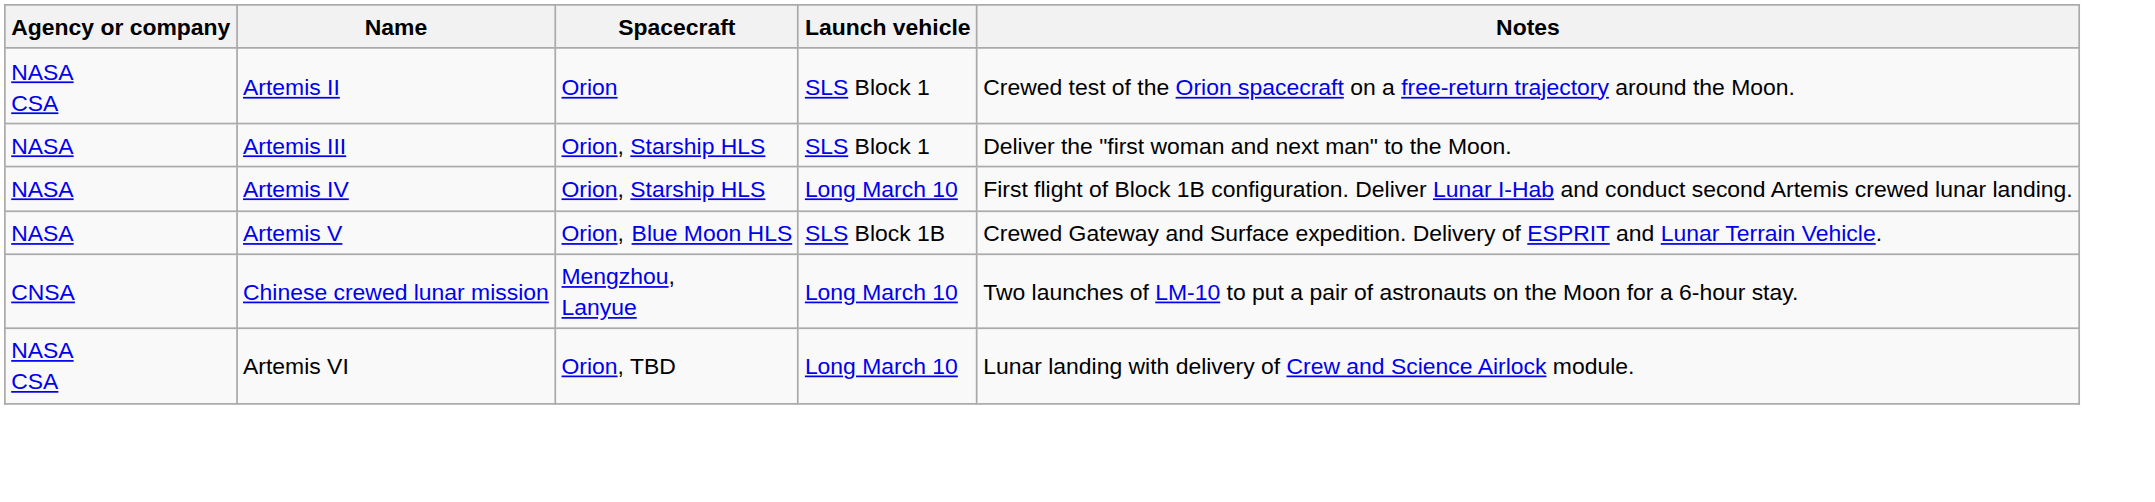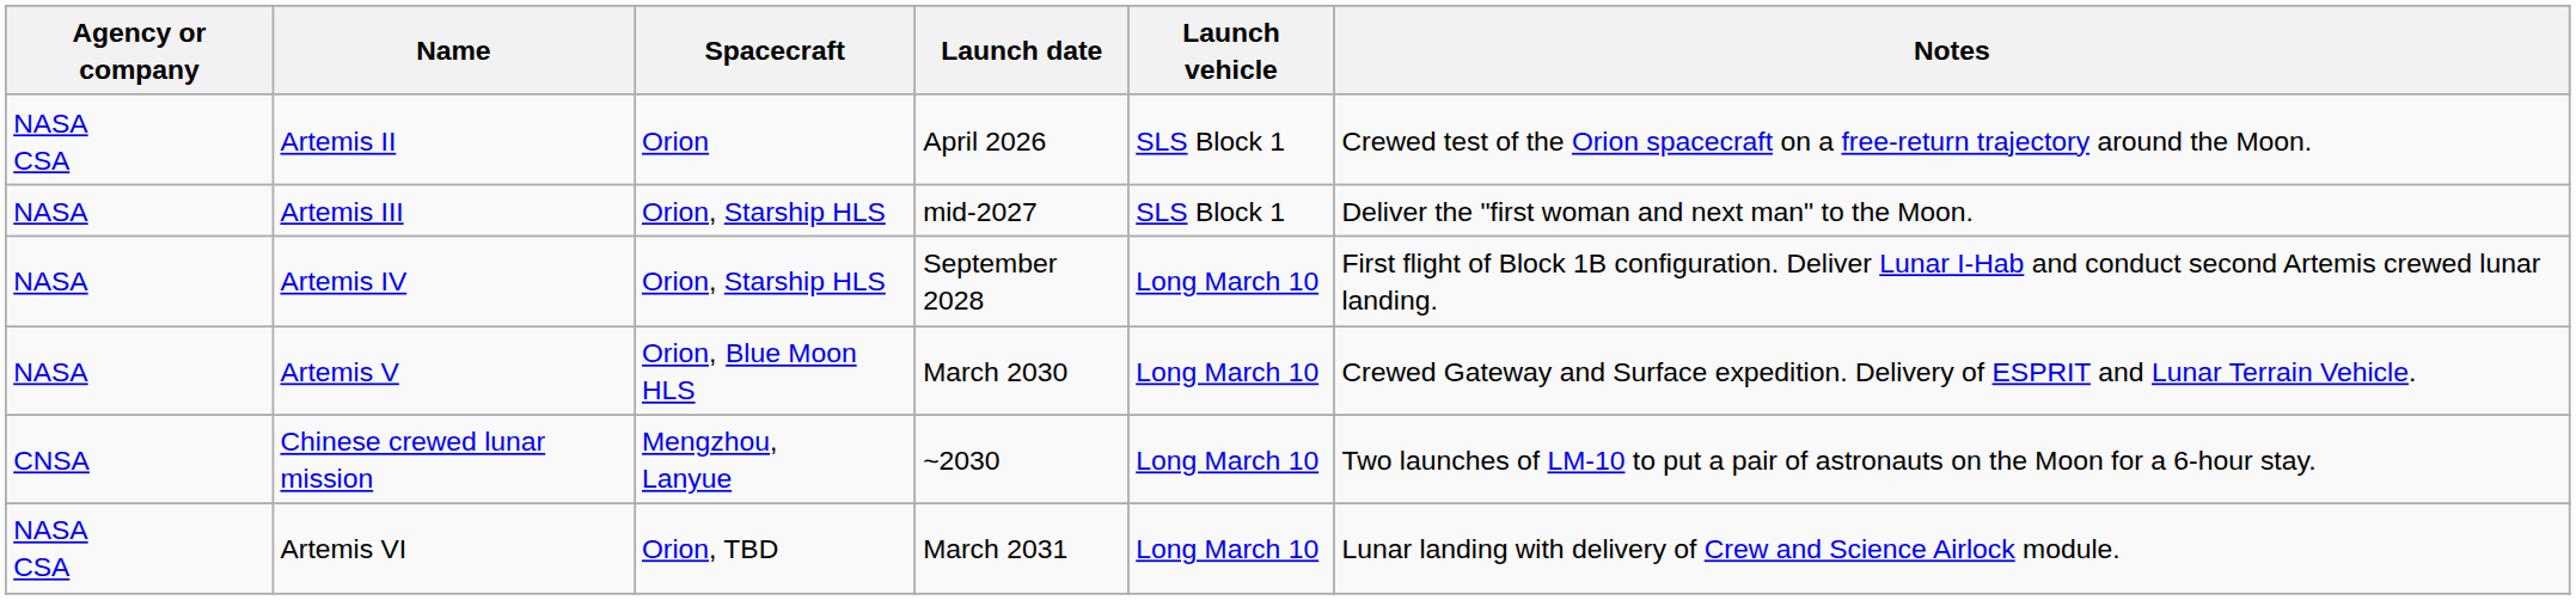+ column: Launch date | April 2026 | mid-2027 | September 2028 | March 2030 | ~2030 | March 2031
Artemis V | Launch vehicle: SLS Block 1B -> Long March 10
